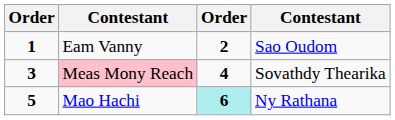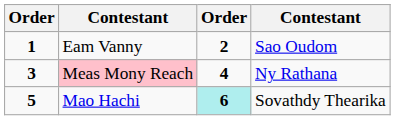Meas Mony Reach | column 4: Sovathdy Thearika -> Ny Rathana
Mao Hachi | column 4: Ny Rathana -> Sovathdy Thearika
